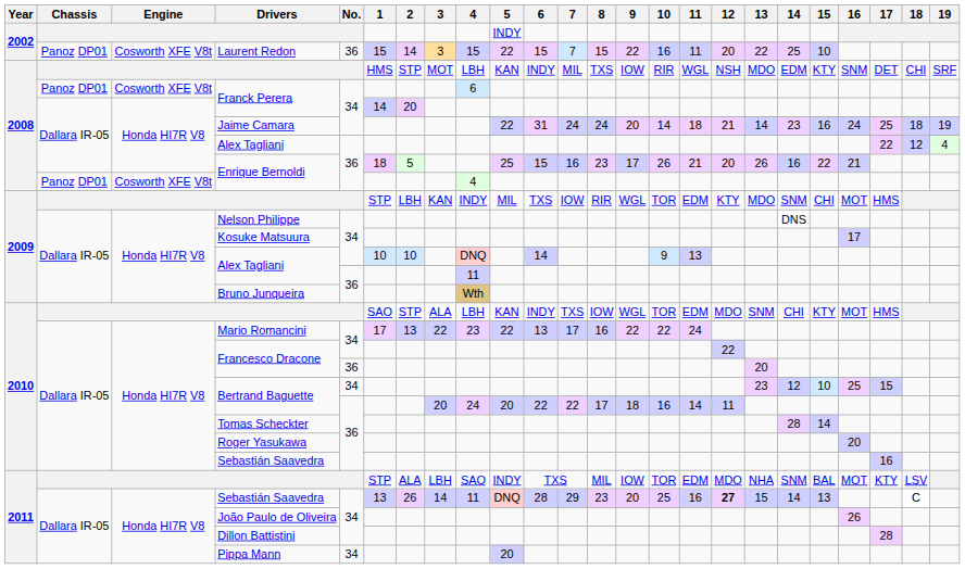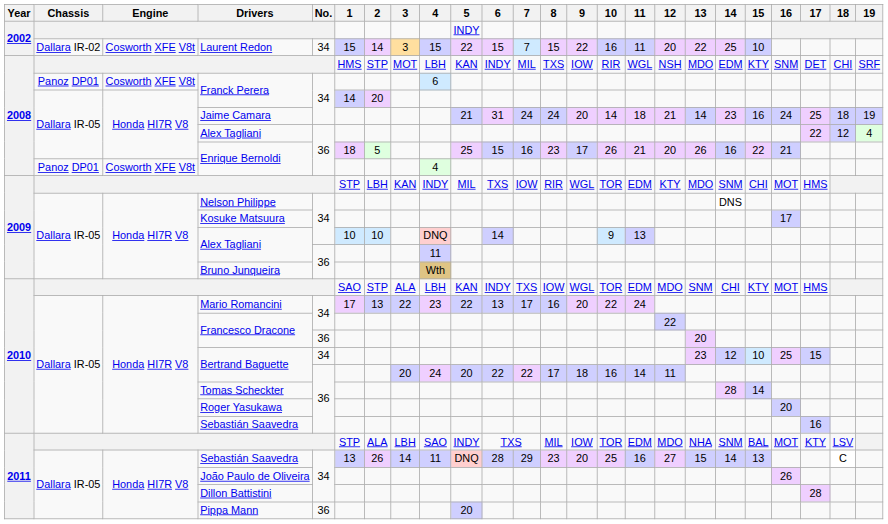Laurent Redon | Chassis: Panoz DP01 -> Dallara IR-02
Laurent Redon | No.: 36 -> 34
Jaime Camara | 5: 22 -> 21
Mario Romancini | 9: 22 -> 20
2011 / Sebastián Saavedra | 12: bold -> normal
Pippa Mann | No.: 34 -> 36
